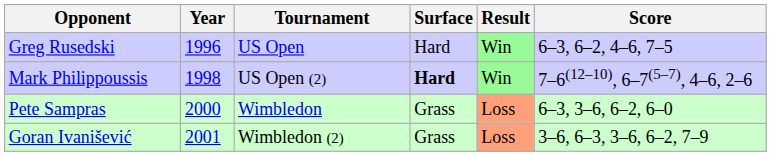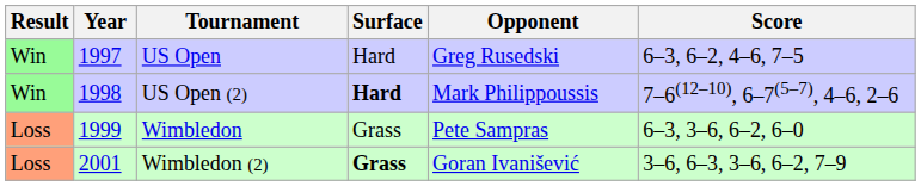columns swapped: Result <-> Opponent
US Open | Year: 1996 -> 1997
Wimbledon | Year: 2000 -> 1999
Wimbledon (2) | Surface: normal -> bold
